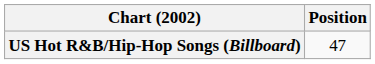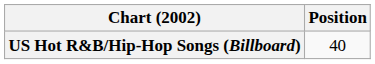US Hot R&B/Hip-Hop Songs (Billboard) | Position: 47 -> 40
